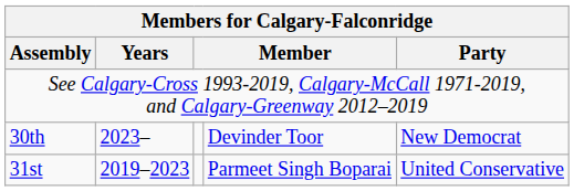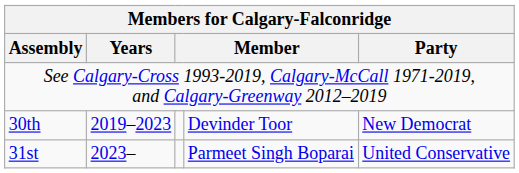30th | Years: 2023– -> 2019–2023
31st | Years: 2019–2023 -> 2023–
